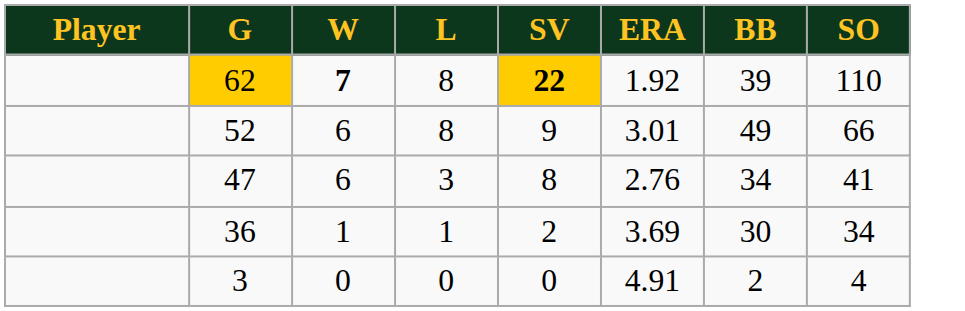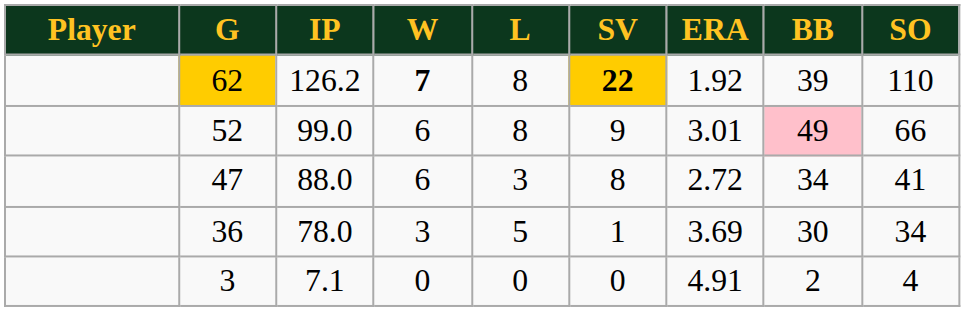+ column: IP | 126.2 | 99.0 | 88.0 | 78.0 | 7.1
52 | BB: no background -> pink background
47 | ERA: 2.76 -> 2.72
36 | W: 1 -> 3
36 | L: 1 -> 5
36 | SV: 2 -> 1
